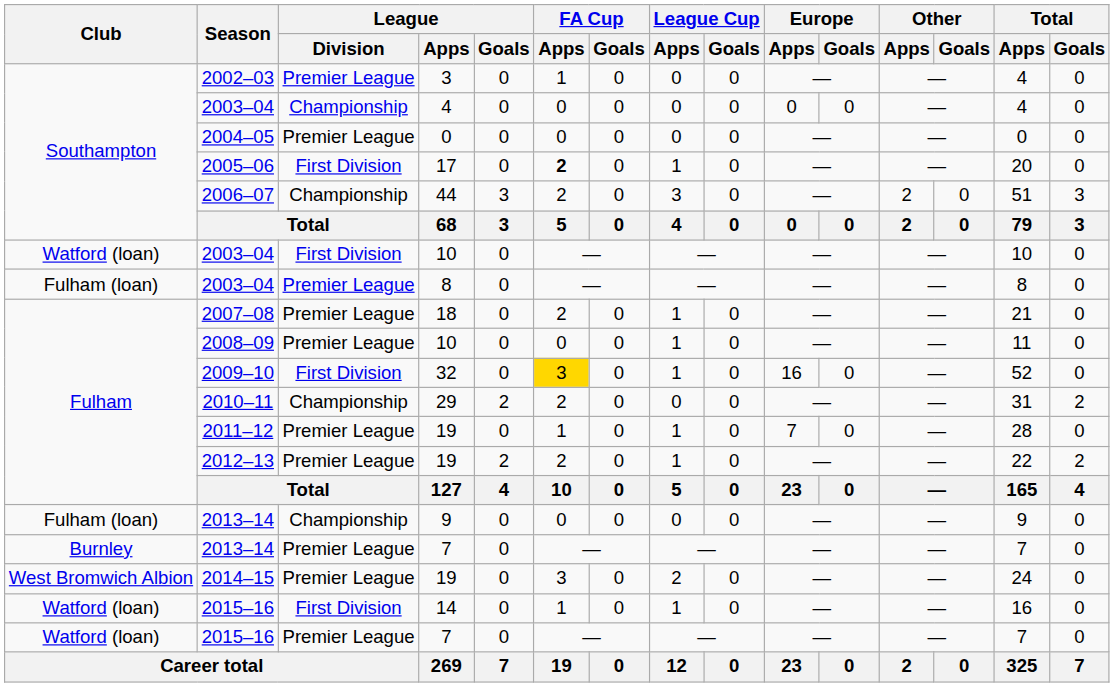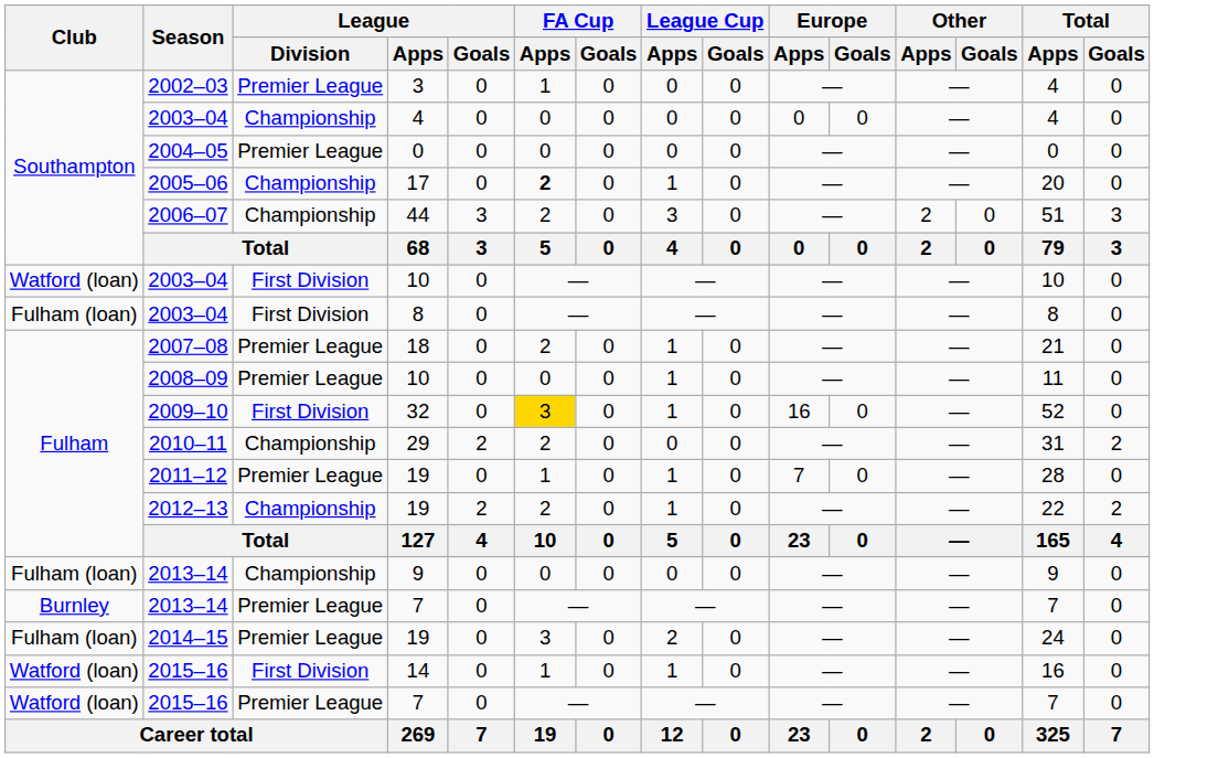2005–06 | League / Division: First Division -> Championship
2003–04 / 8 | League / Division: Premier League -> First Division
2012–13 | League / Division: Premier League -> Championship
2014–15 | Club: West Bromwich Albion -> Fulham (loan)
